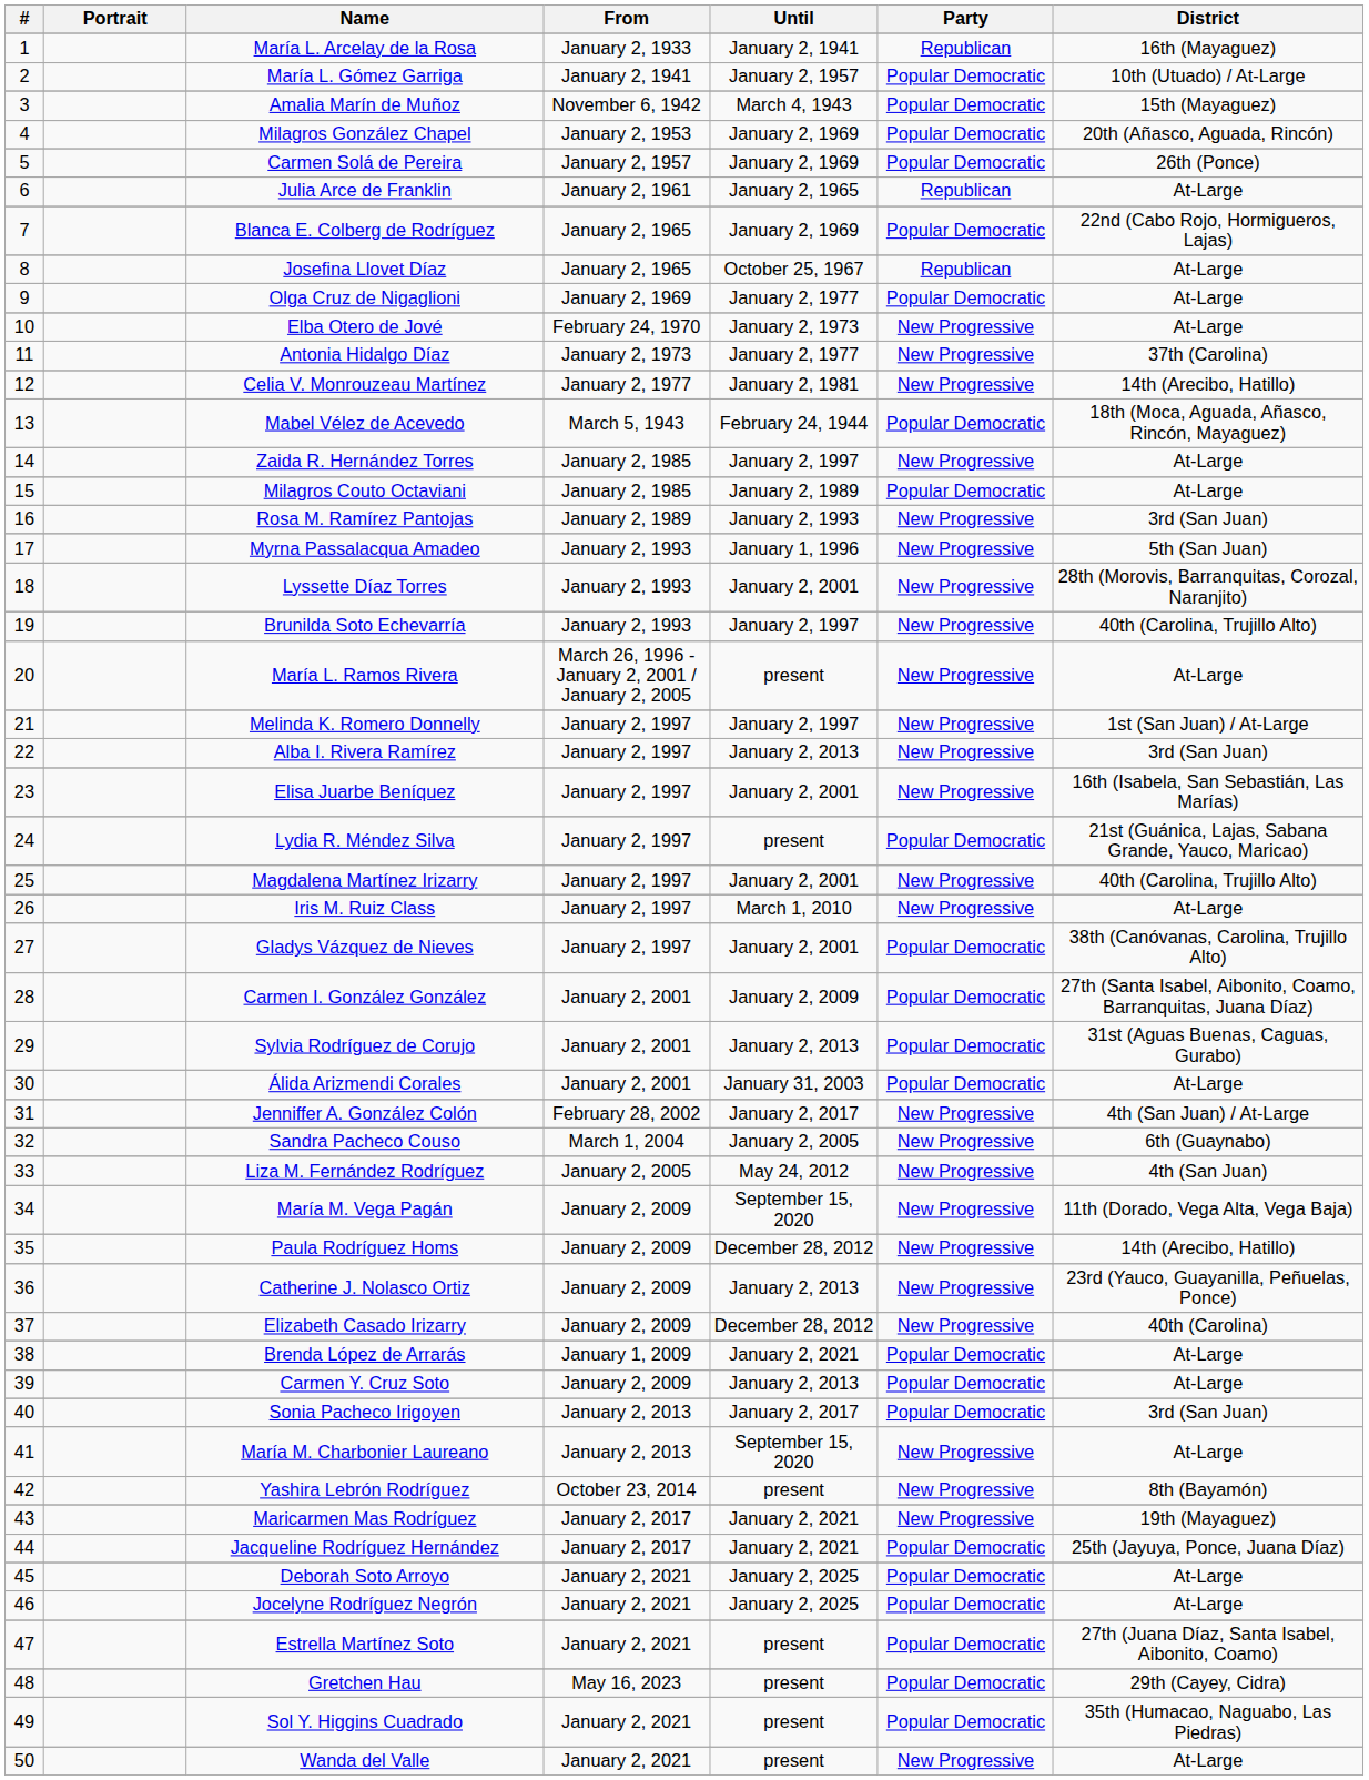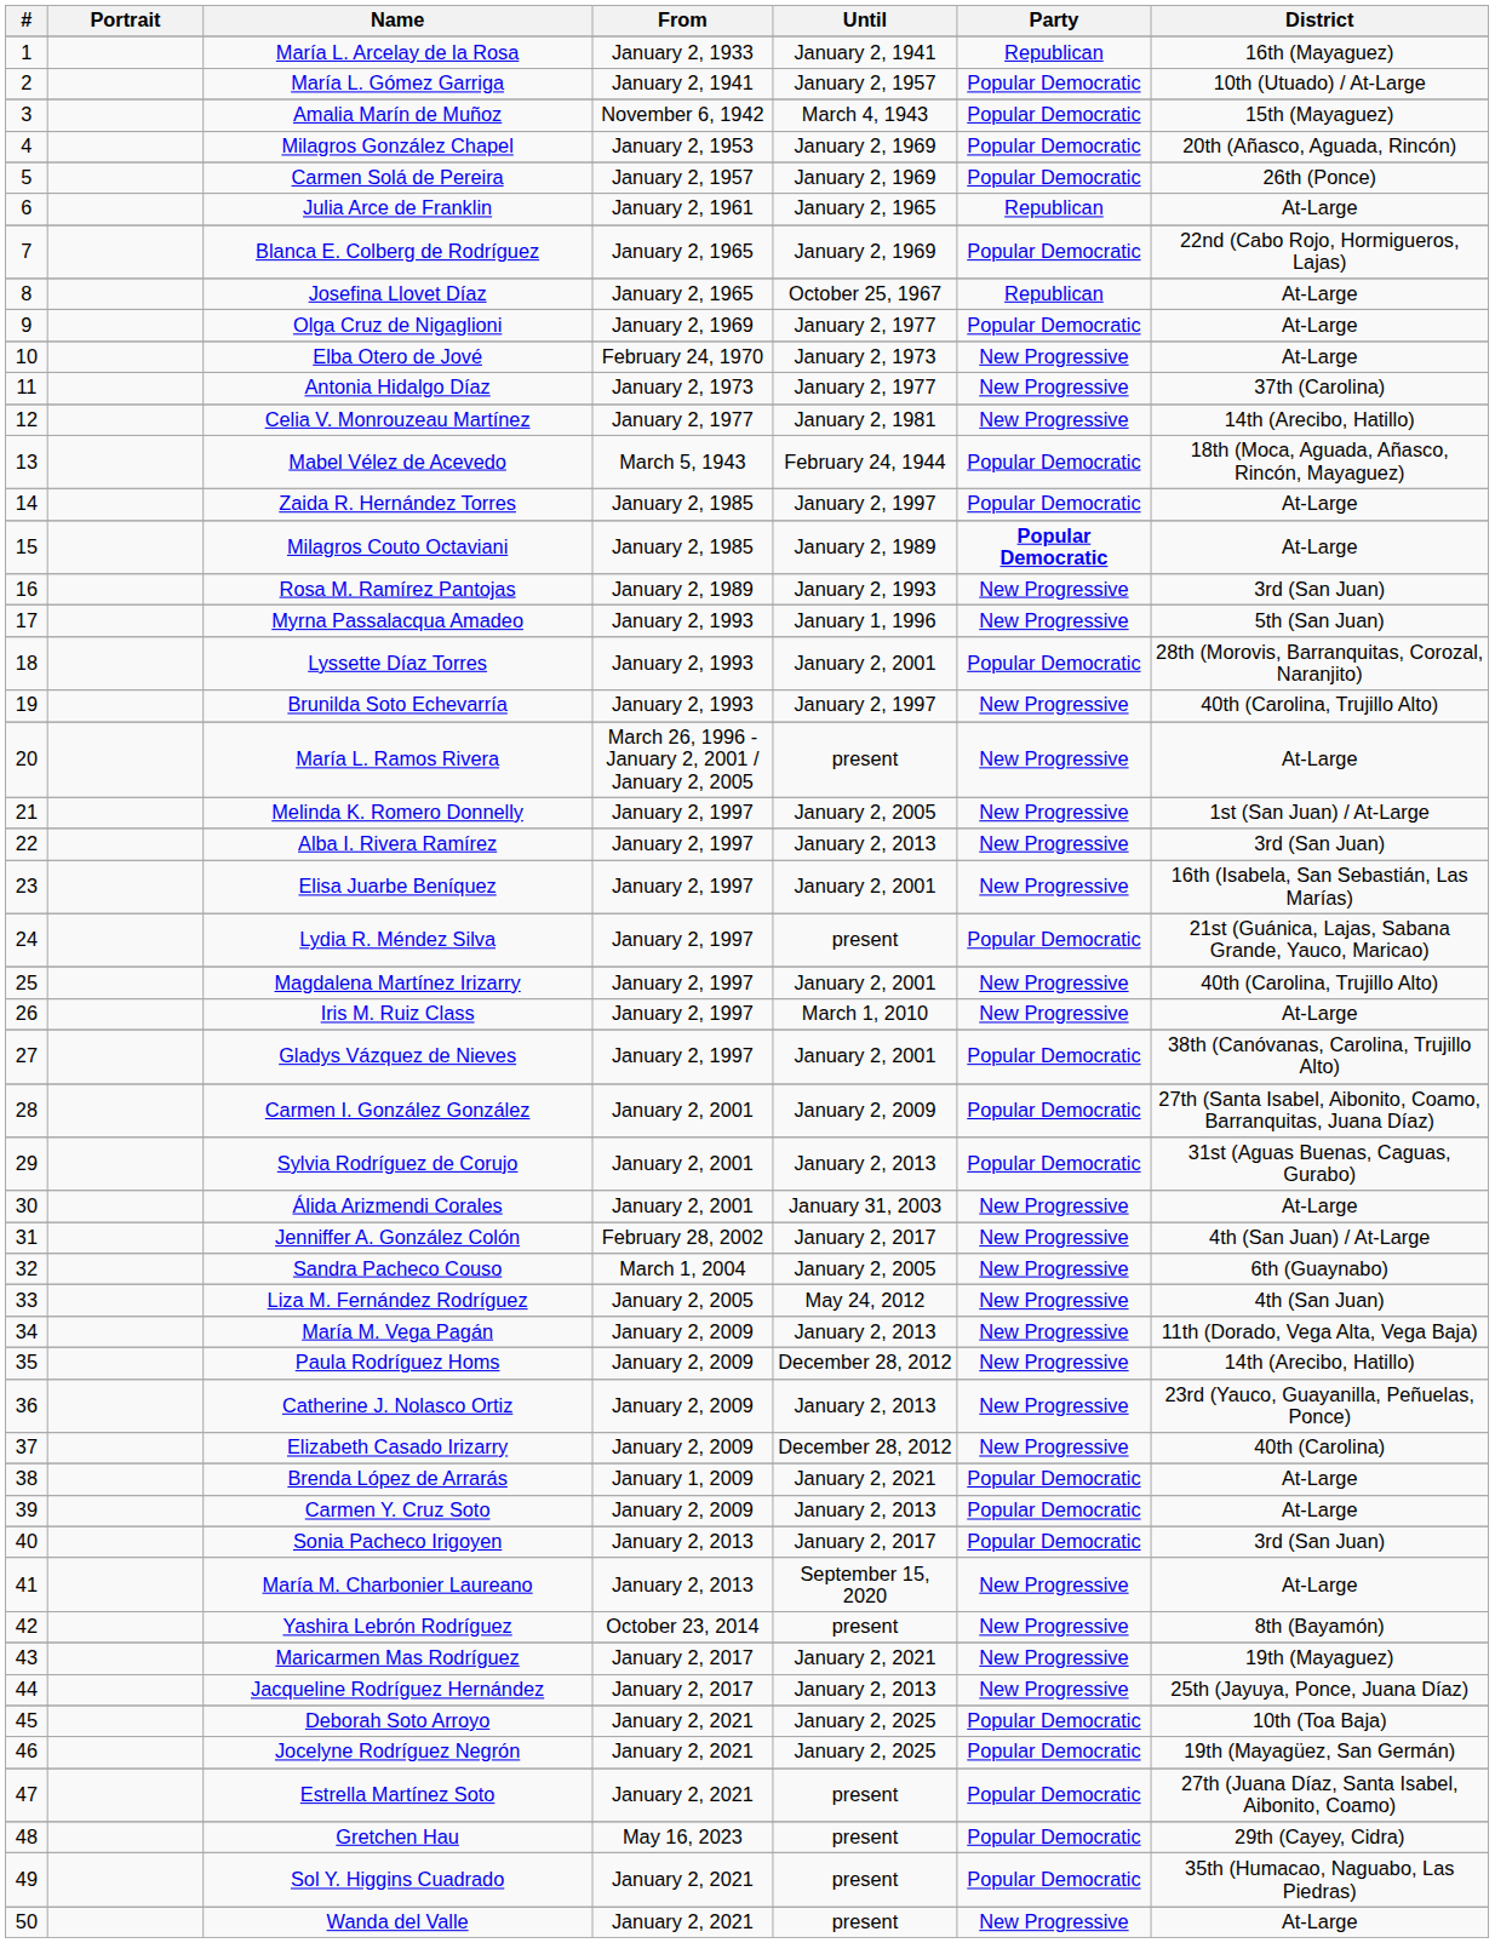Zaida R. Hernández Torres | Party: New Progressive -> Popular Democratic
Milagros Couto Octaviani | Party: normal -> bold
Lyssette Díaz Torres | Party: New Progressive -> Popular Democratic
Melinda K. Romero Donnelly | Until: January 2, 1997 -> January 2, 2005
Álida Arizmendi Corales | Party: Popular Democratic -> New Progressive
María M. Vega Pagán | Until: September 15, 2020 -> January 2, 2013
Jacqueline Rodríguez Hernández | Until: January 2, 2021 -> January 2, 2013
Jacqueline Rodríguez Hernández | Party: Popular Democratic -> New Progressive
Deborah Soto Arroyo | District: At-Large -> 10th (Toa Baja)
Jocelyne Rodríguez Negrón | District: At-Large -> 19th (Mayagüez, San Germán)
